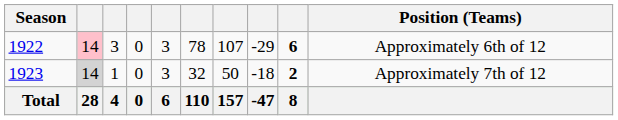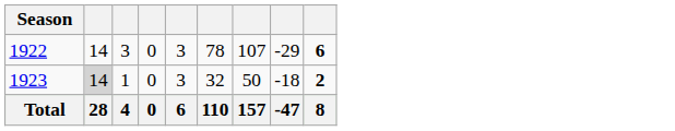- column: Position (Teams) | Approximately 6th of 12 | Approximately 7th of 12
1922 | column 2: pink background -> no background
